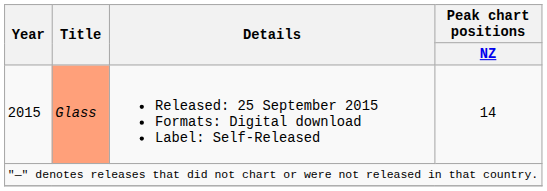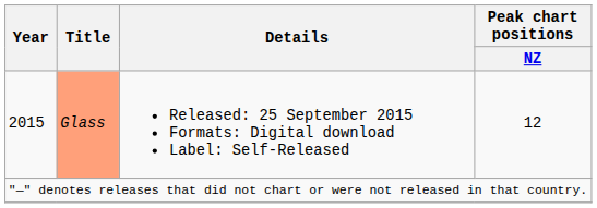2015 | Peak chart positions / NZ: 14 -> 12
